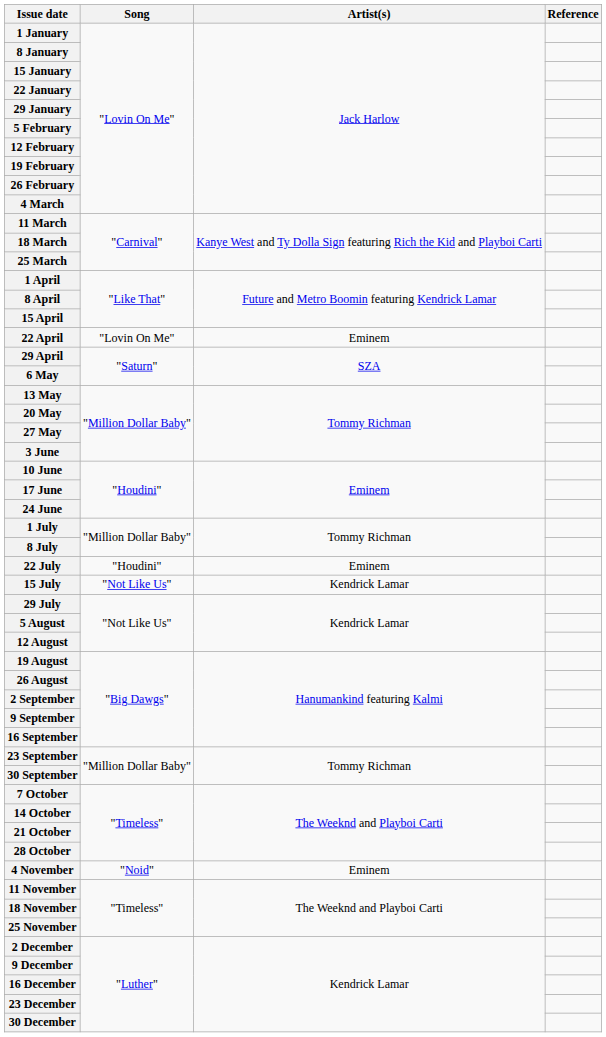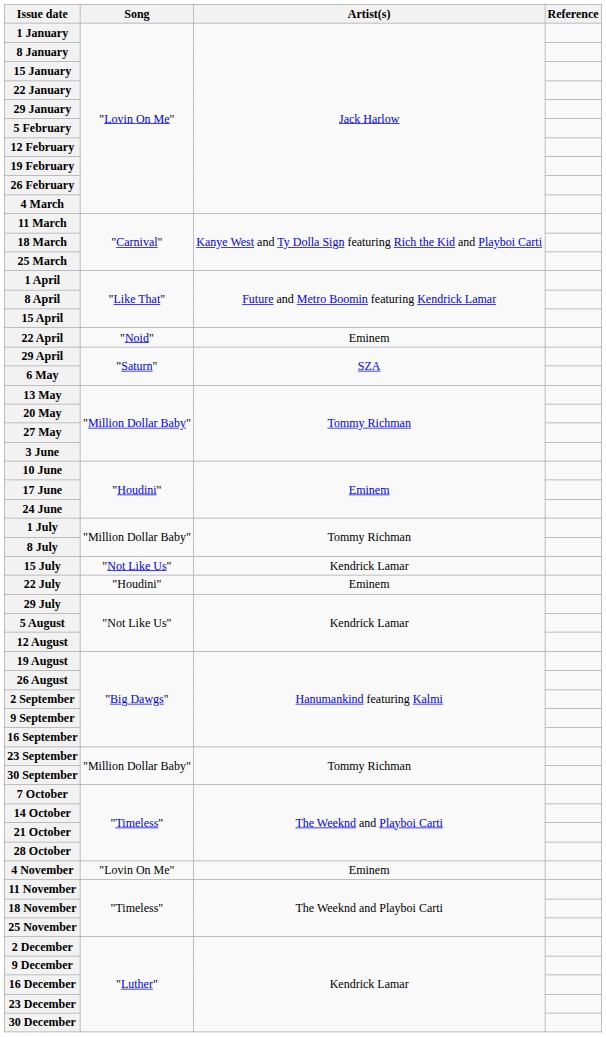22 April | Song: "Lovin On Me" -> "Noid"
rows swapped: 15 July <-> 22 July
4 November | Song: "Noid" -> "Lovin On Me"
